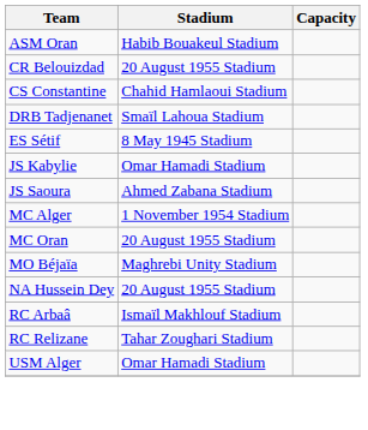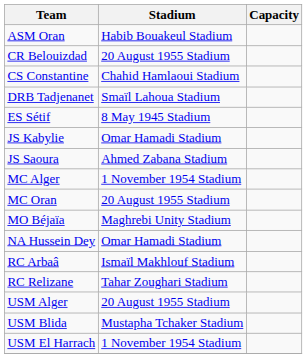NA Hussein Dey | Stadium: 20 August 1955 Stadium -> Omar Hamadi Stadium
USM Alger | Stadium: Omar Hamadi Stadium -> 20 August 1955 Stadium
+ row: USM Blida | Mustapha Tchaker Stadium
+ row: USM El Harrach | 1 November 1954 Stadium
